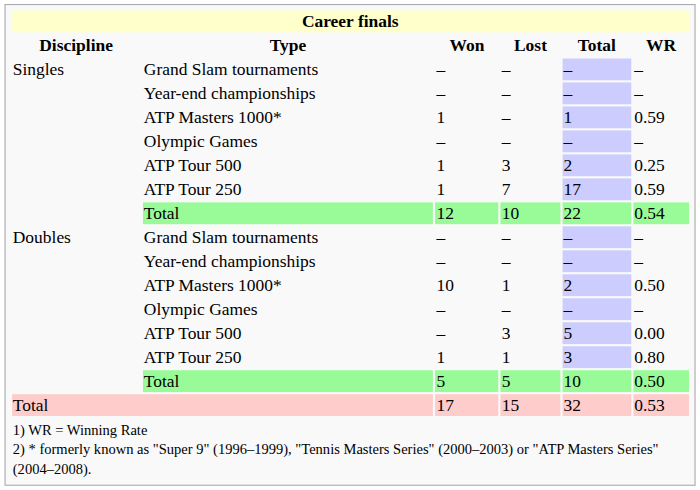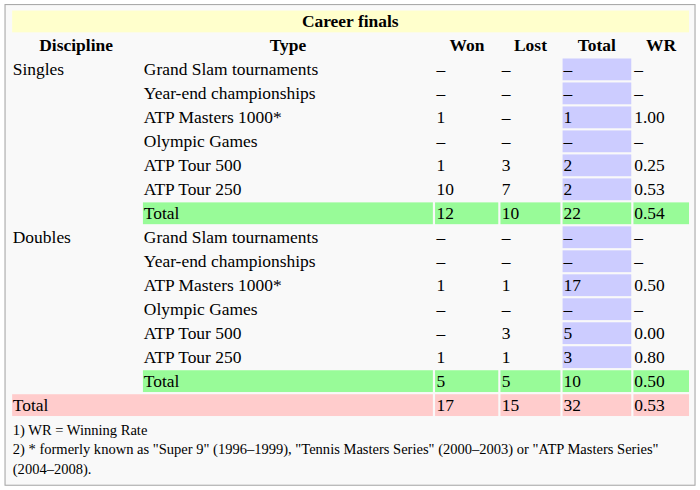Singles / ATP Masters 1000* | WR: 0.59 -> 1.00
Singles / ATP Tour 250 | Won: 1 -> 10
Singles / ATP Tour 250 | Total: 17 -> 2
Singles / ATP Tour 250 | WR: 0.59 -> 0.53
Doubles / ATP Masters 1000* | Won: 10 -> 1
Doubles / ATP Masters 1000* | Total: 2 -> 17
